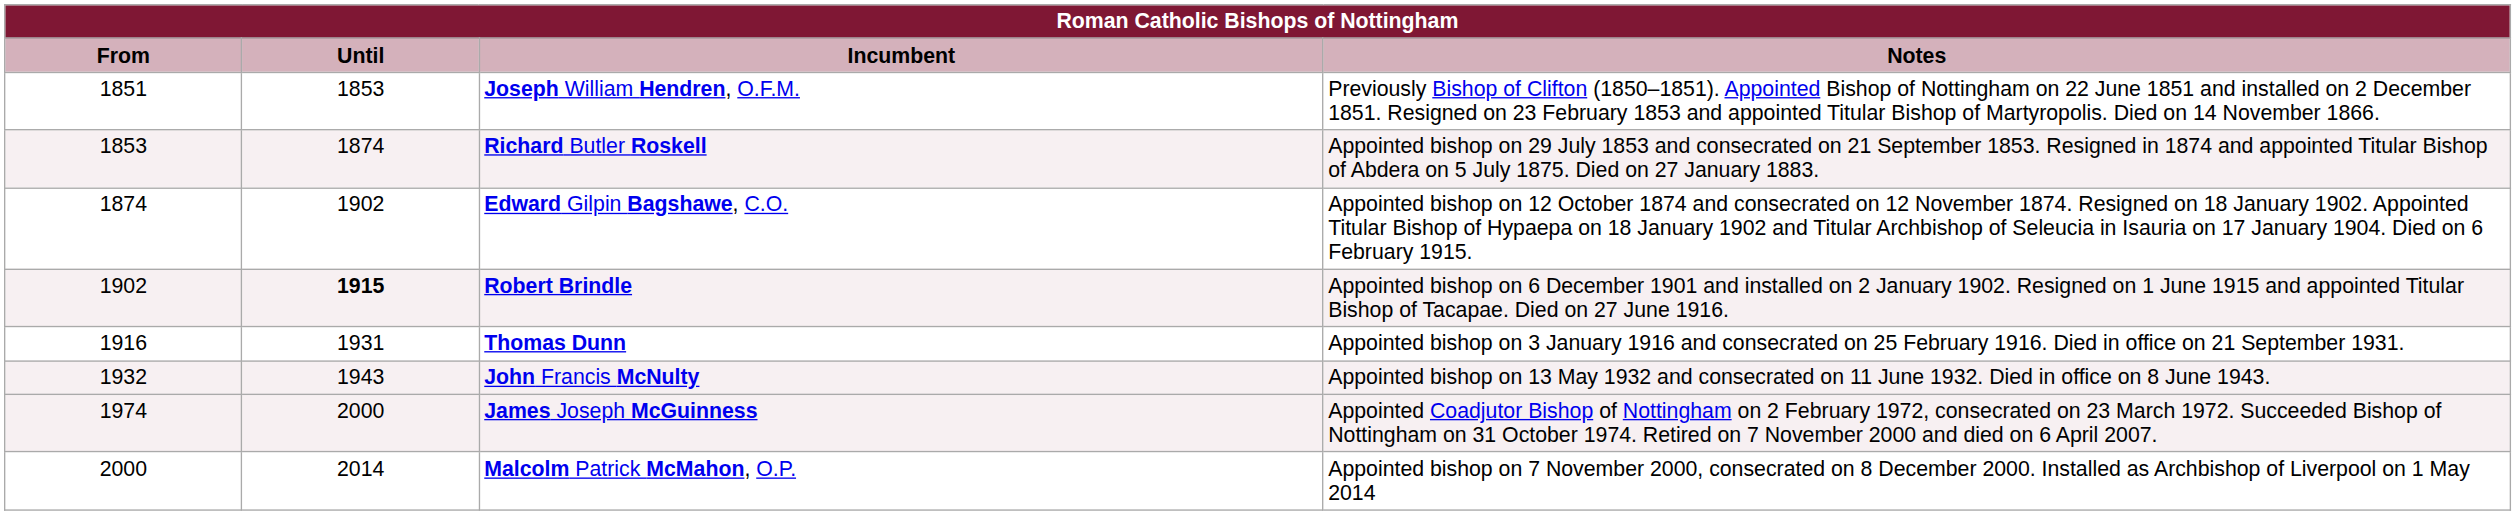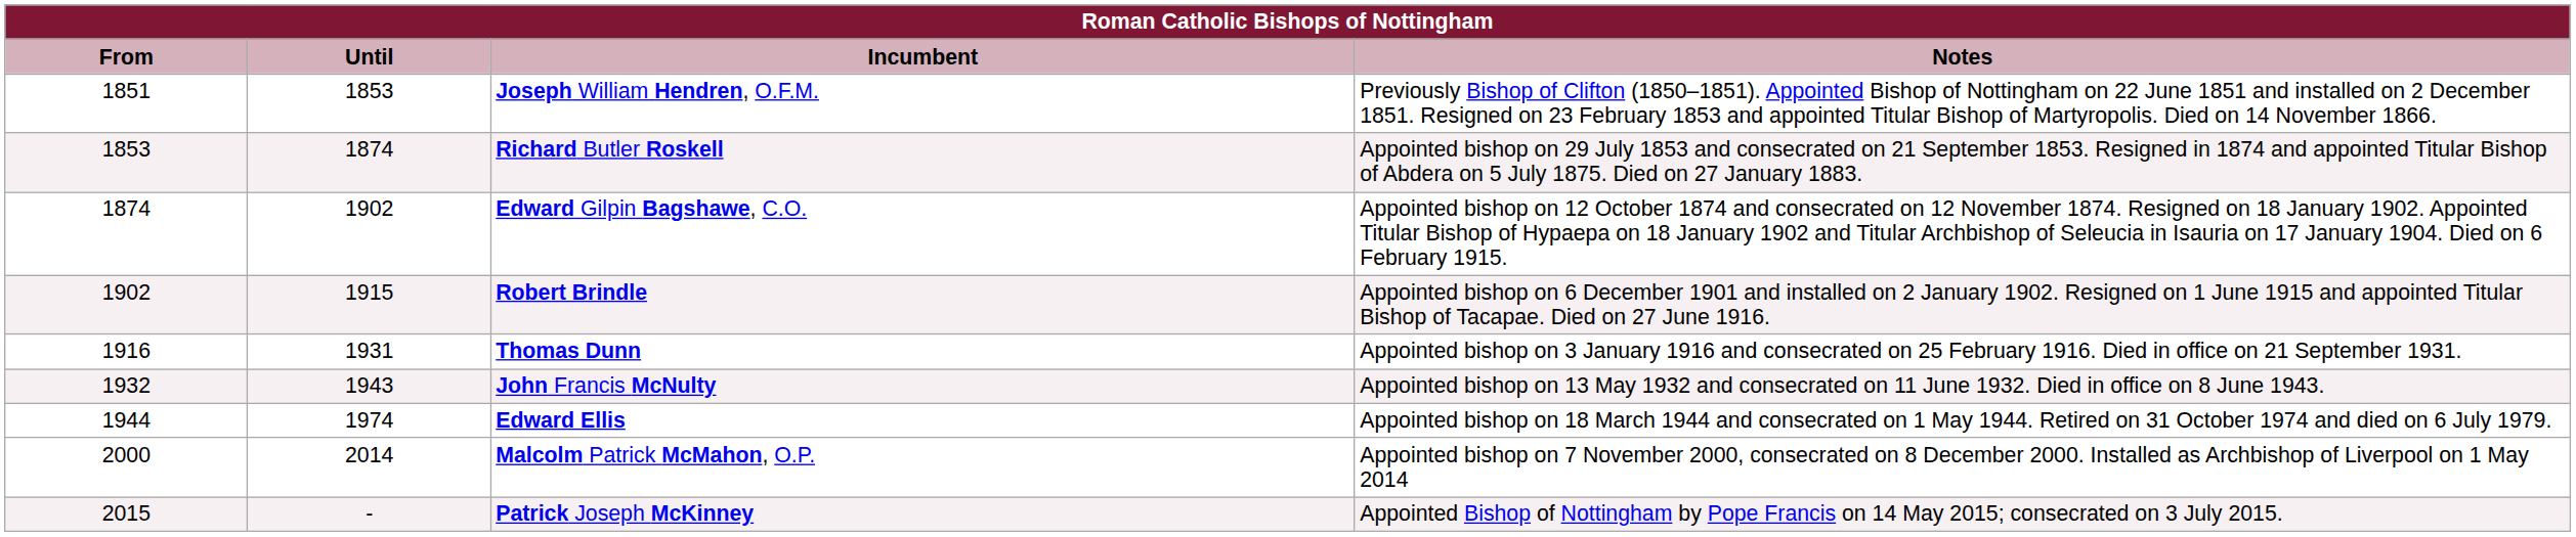Robert Brindle | Until: bold -> normal
+ row: 1944 | 1974 | Edward Ellis | Appointed bishop on 18 March 1944 and consecrated on 1 May 1944. Retired on 31 October 1974 and died on 6 July 1979.
- row: 1974 | 2000 | James Joseph McGuinness | Appointed Coadjutor Bishop of Nottingham on 2 February 1972, consecrated on 23 March 1972. Succeeded Bishop of Nottingham on 31 October 1974. Retired on 7 November 2000 and died on 6 April 2007.
+ row: 2015 | - | Patrick Joseph McKinney | Appointed Bishop of Nottingham by Pope Francis on 14 May 2015; consecrated on 3 July 2015.
